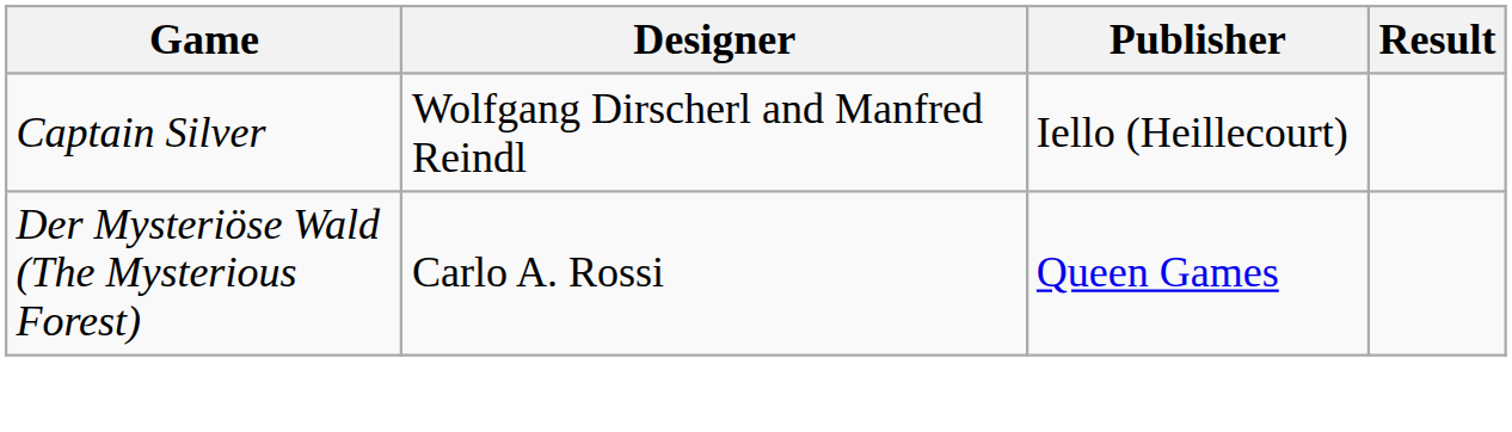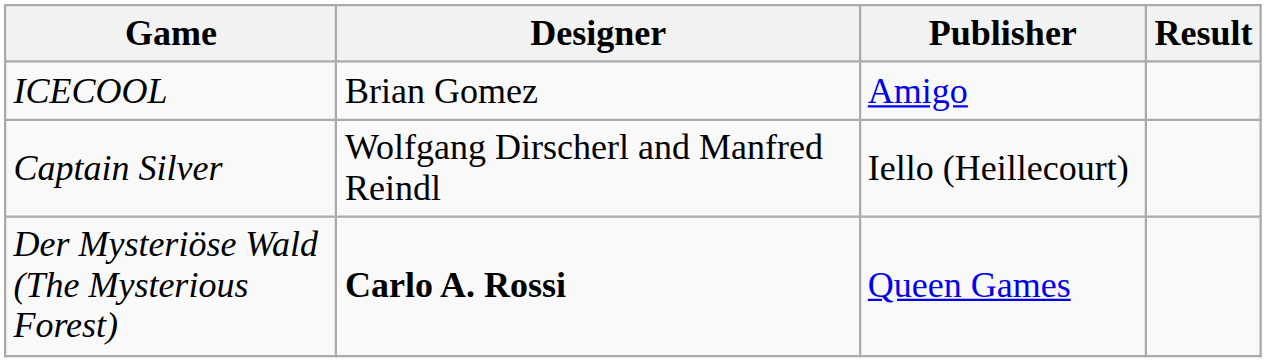+ row: ICECOOL | Brian Gomez | Amigo
Der Mysteriöse Wald (The Mysterious Forest) | Designer: normal -> bold
